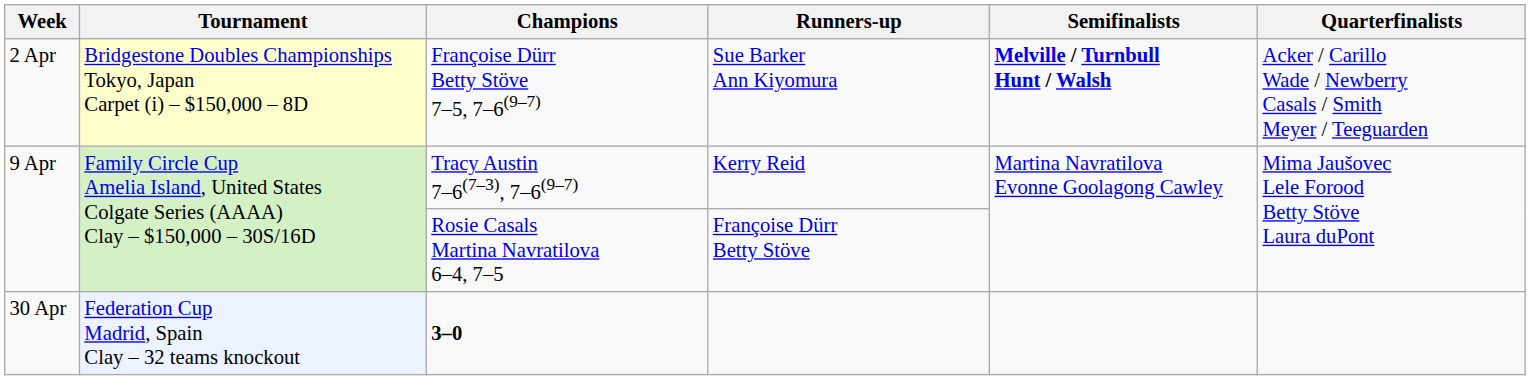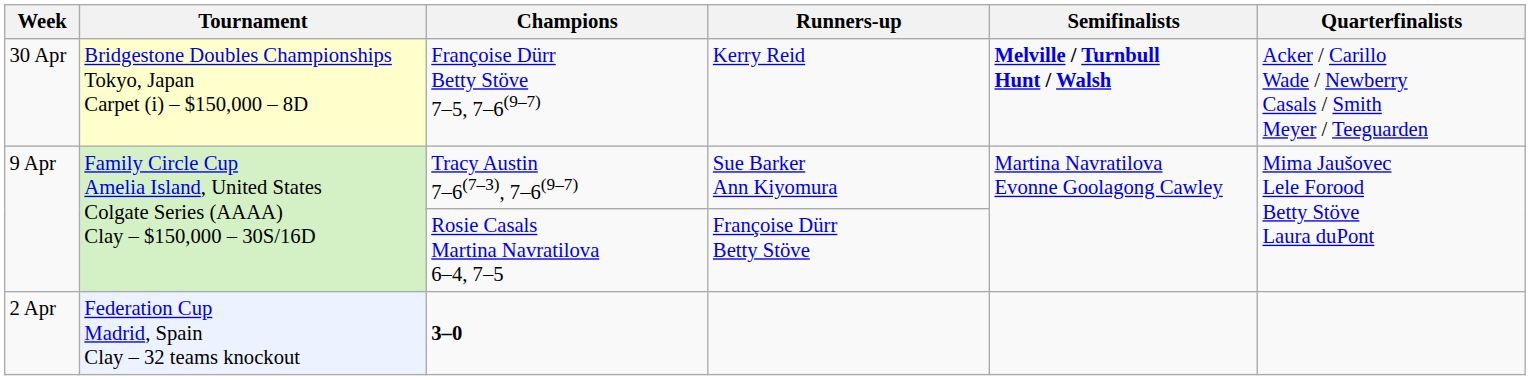Françoise Dürr Betty Stöve 7–5, 7–6(9–7) | Week: 2 Apr -> 30 Apr
Françoise Dürr Betty Stöve 7–5, 7–6(9–7) | Runners-up: Sue Barker Ann Kiyomura -> Kerry Reid
Tracy Austin 7–6(7–3), 7–6(9–7) | Runners-up: Kerry Reid -> Sue Barker Ann Kiyomura
3–0 | Week: 30 Apr -> 2 Apr
